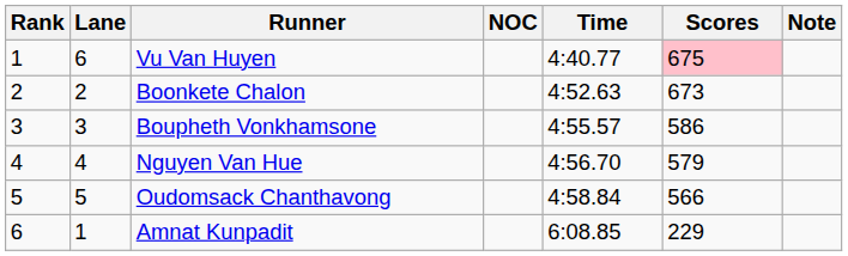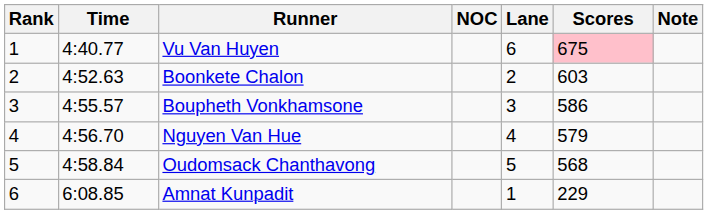columns swapped: Lane <-> Time
Boonkete Chalon | Scores: 673 -> 603
Oudomsack Chanthavong | Scores: 566 -> 568
